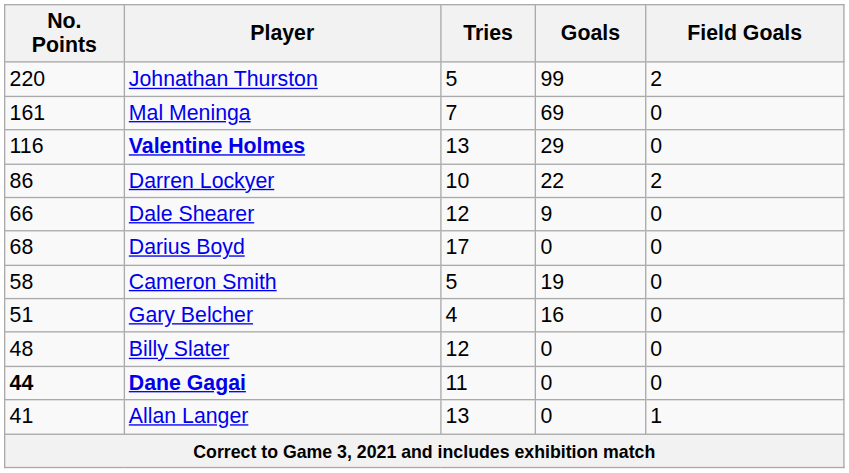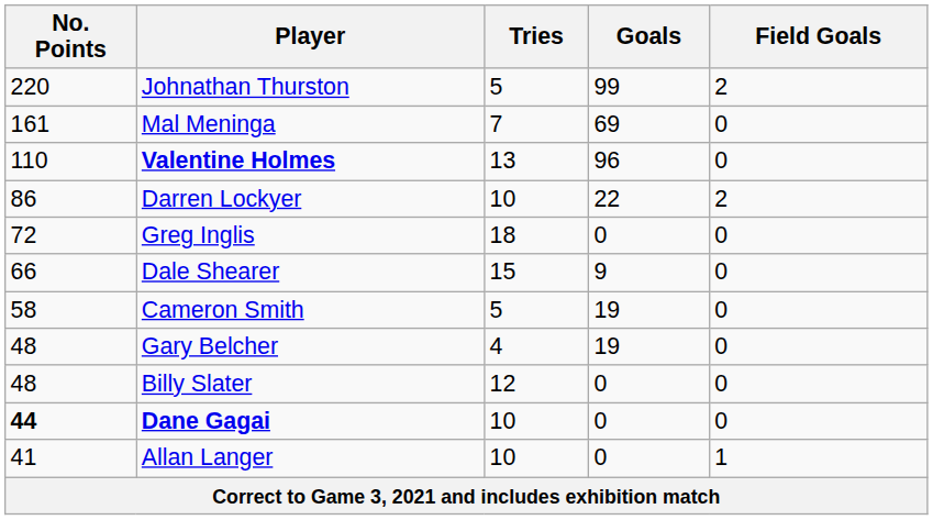Valentine Holmes | No. Points: 116 -> 110
Valentine Holmes | Goals: 29 -> 96
+ row: 72 | Greg Inglis | 18 | 0 | 0
Dale Shearer | Tries: 12 -> 15
- row: 68 | Darius Boyd | 17 | 0 | 0
Gary Belcher | No. Points: 51 -> 48
Gary Belcher | Goals: 16 -> 19
Dane Gagai | Tries: 11 -> 10
Allan Langer | Tries: 13 -> 10
